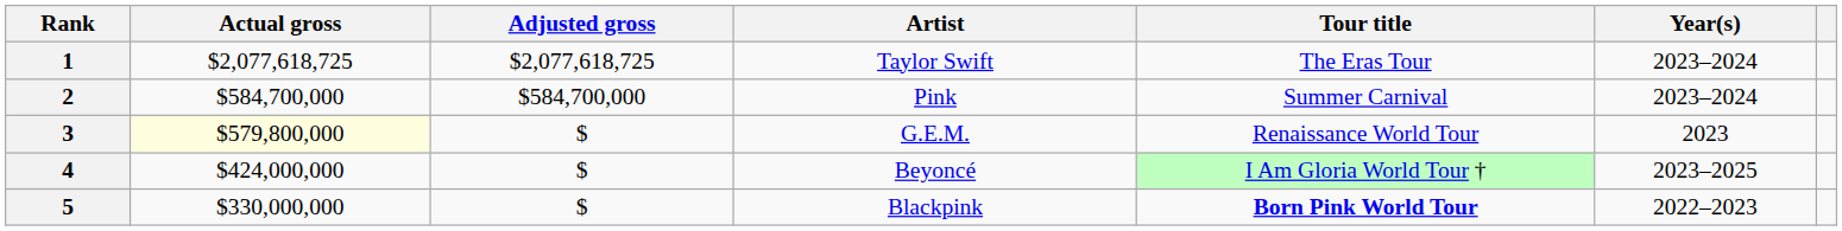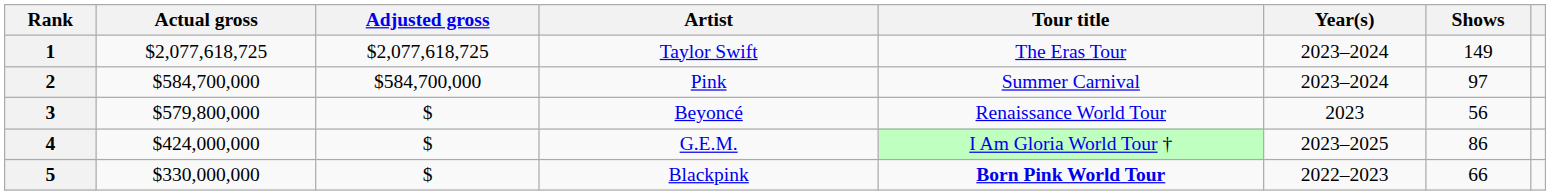+ column: Shows | 149 | 97 | 56 | 86 | 66
3 | Actual gross: lightyellow background -> no background
3 | Artist: G.E.M. -> Beyoncé
4 | Artist: Beyoncé -> G.E.M.
